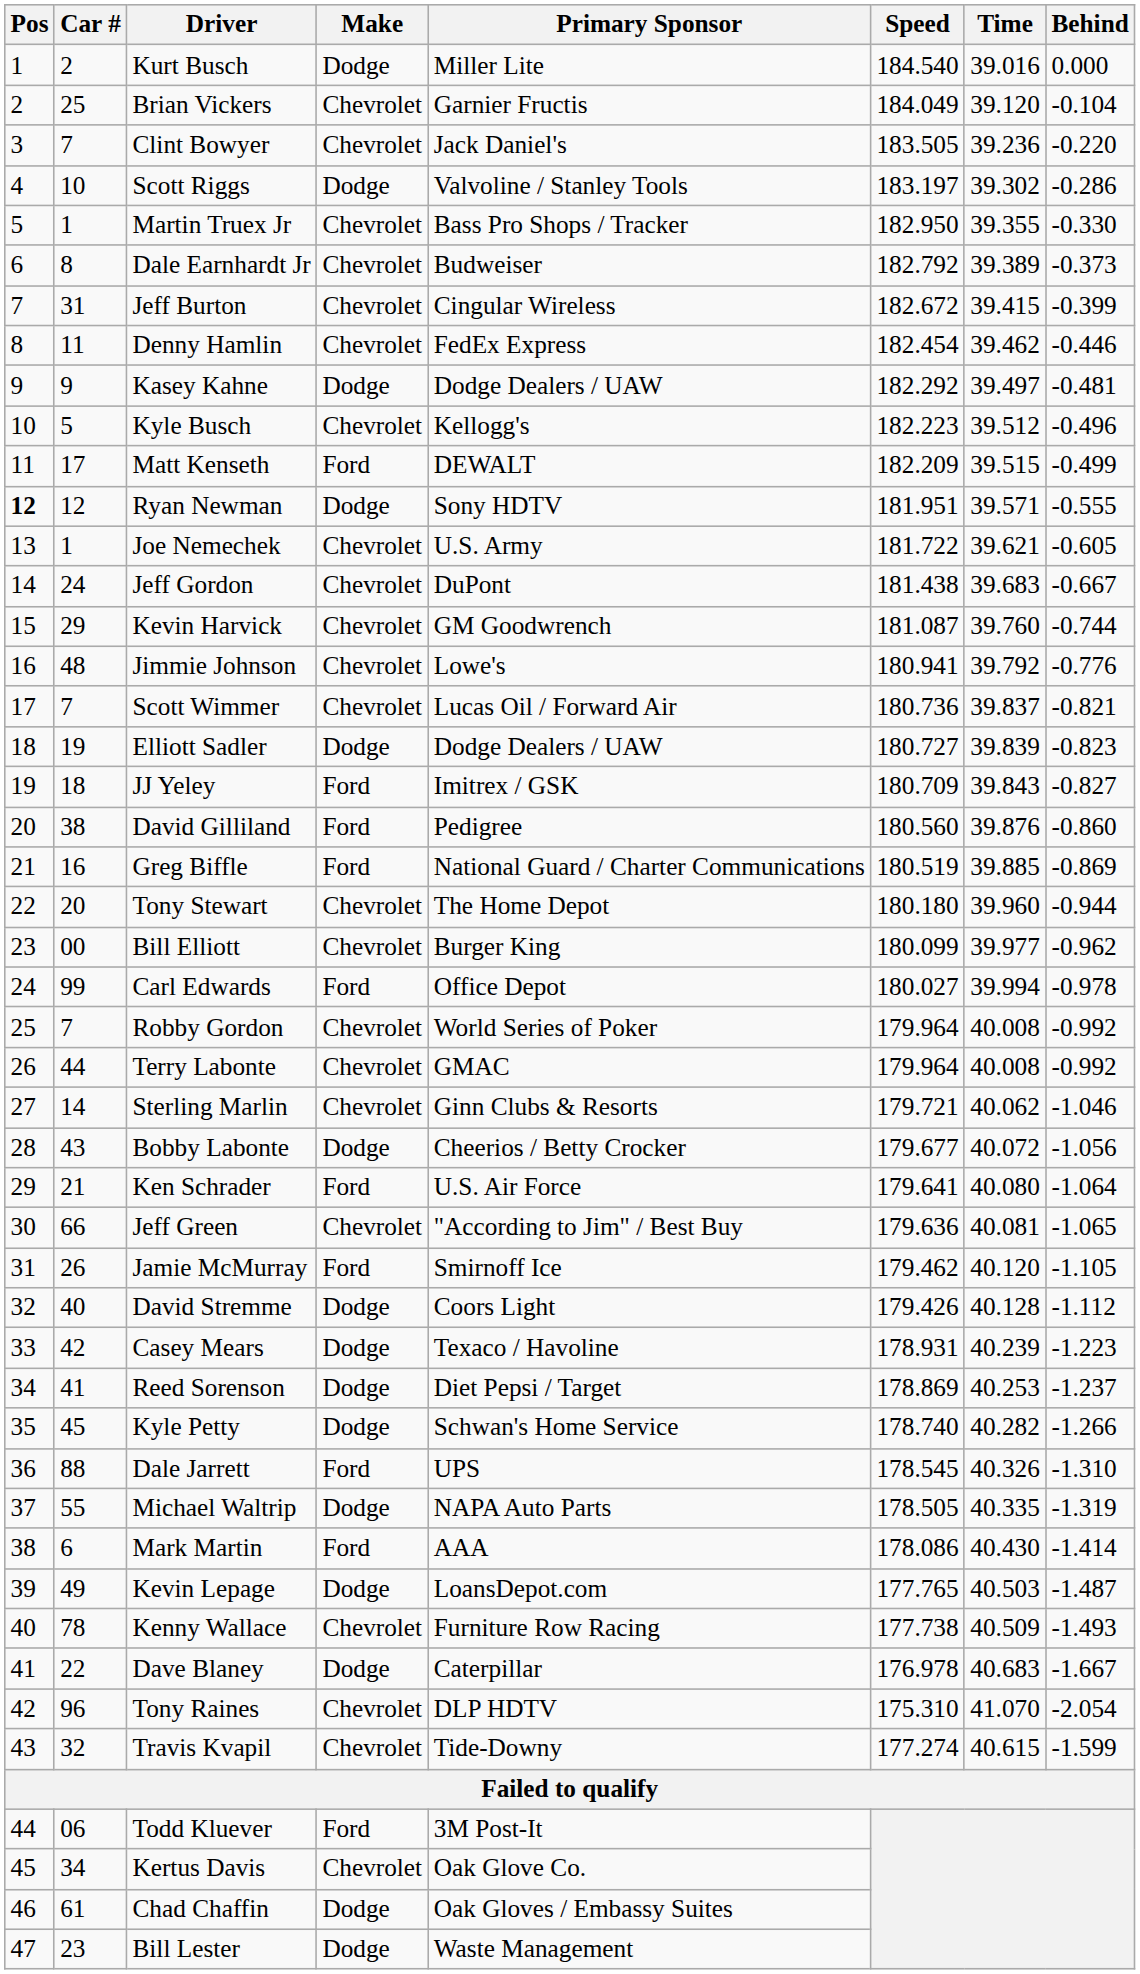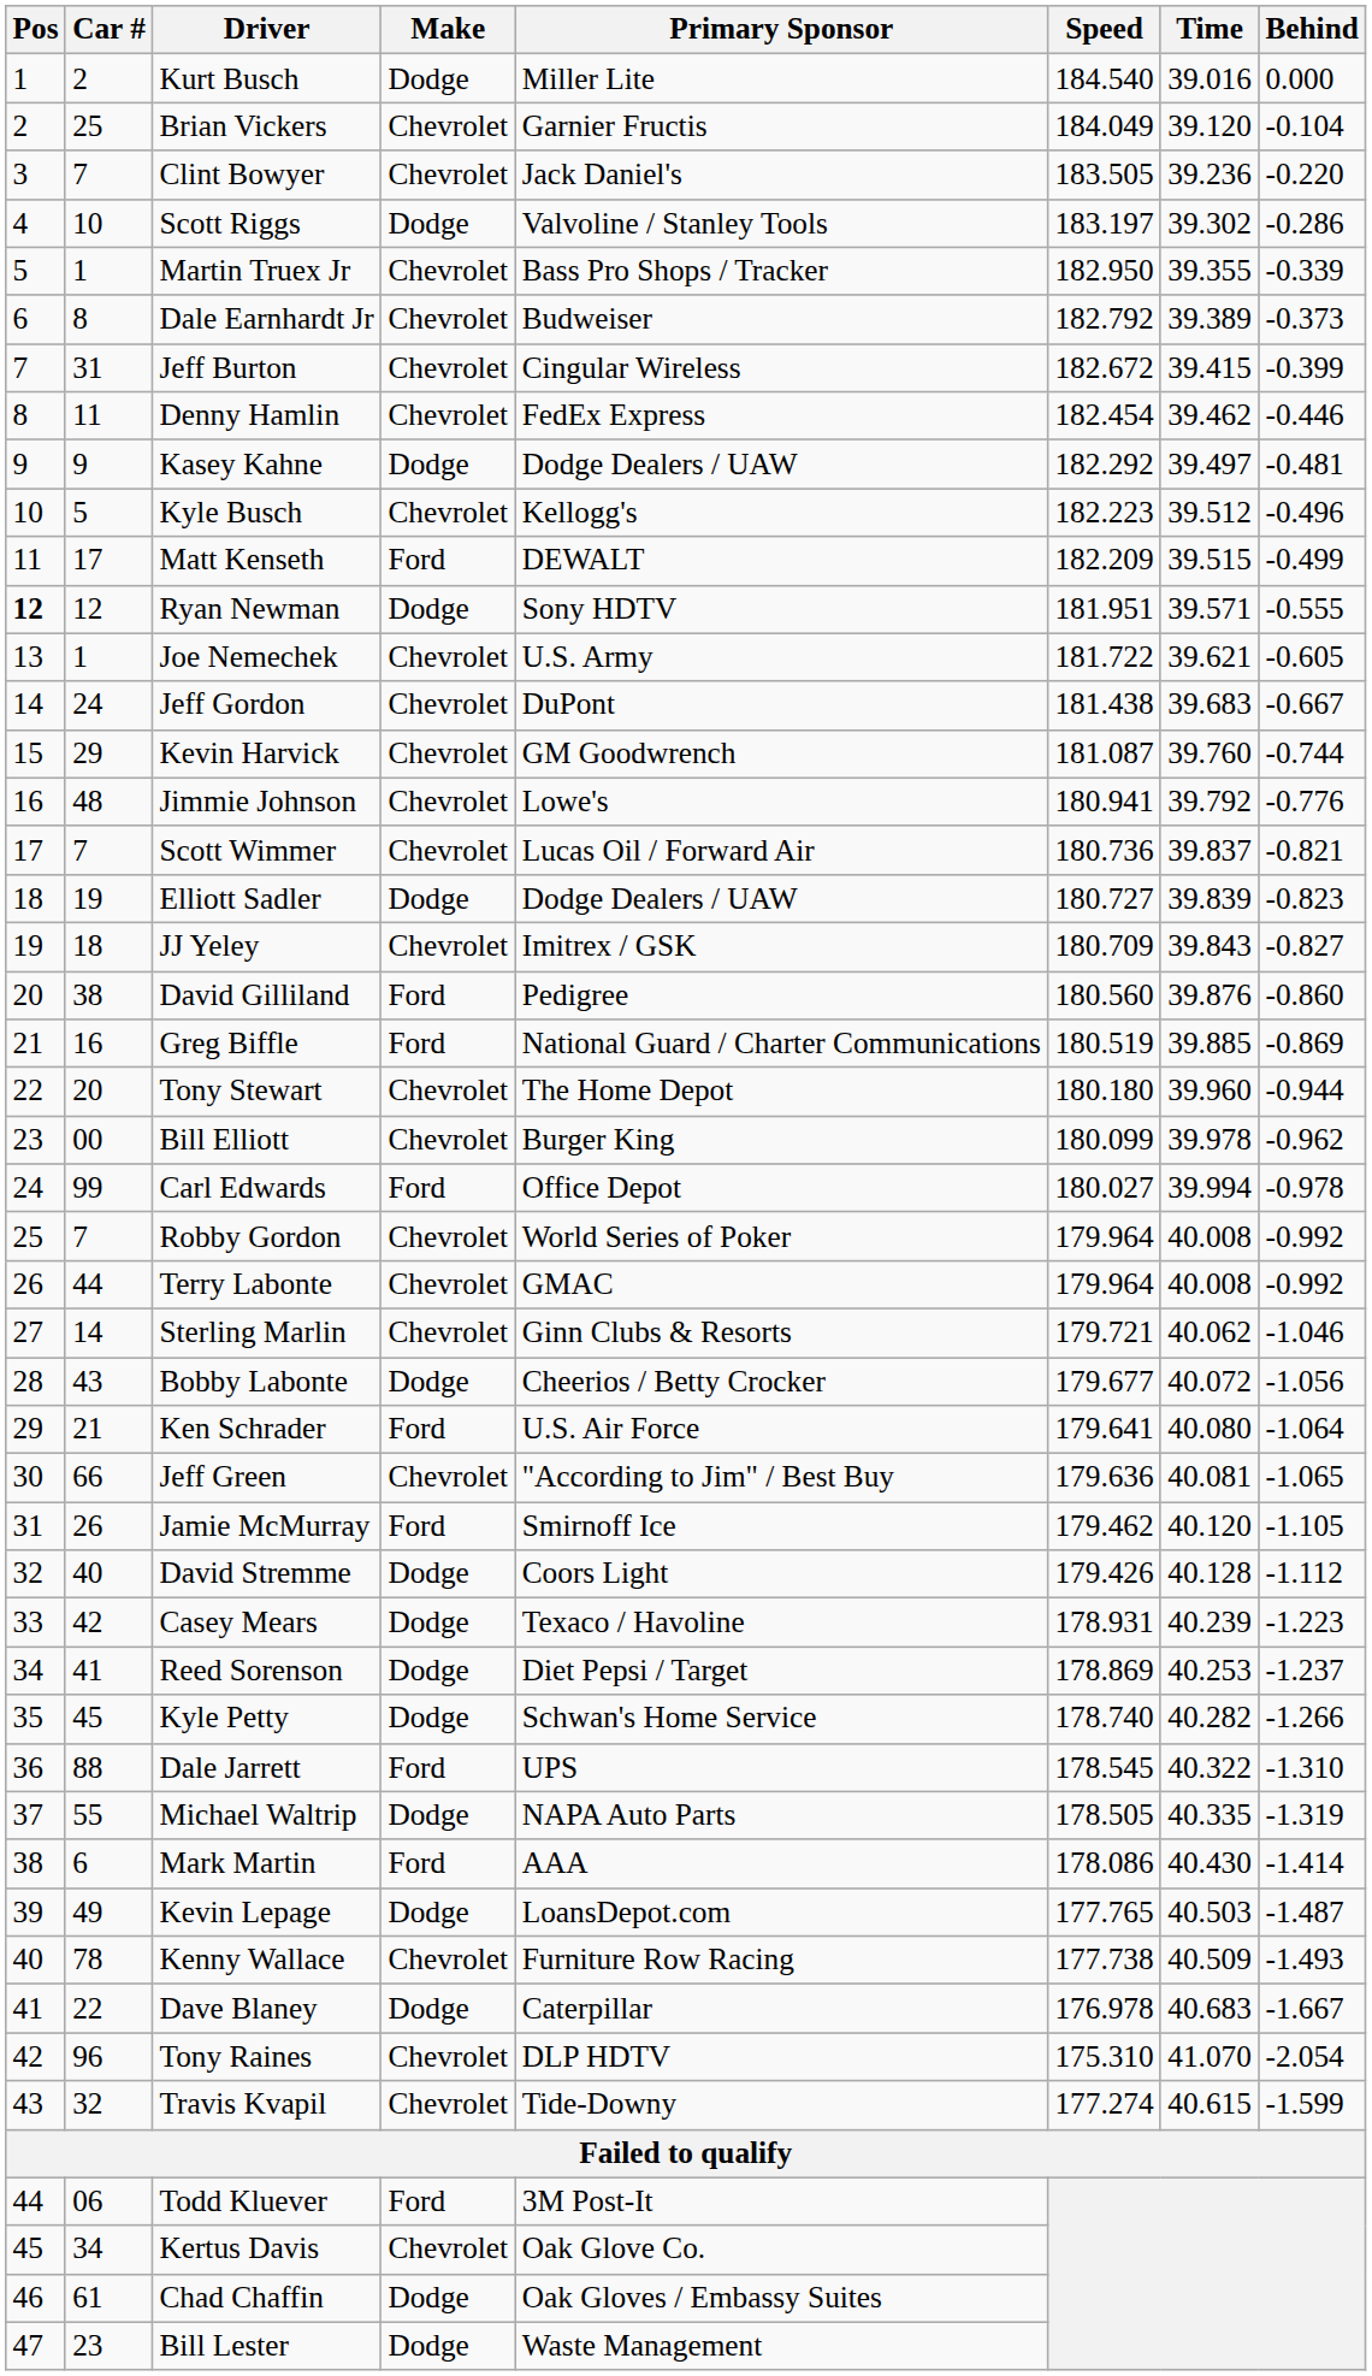Martin Truex Jr | Behind: -0.330 -> -0.339
JJ Yeley | Make: Ford -> Chevrolet
Bill Elliott | Time: 39.977 -> 39.978
Dale Jarrett | Time: 40.326 -> 40.322
